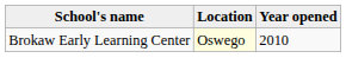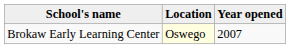Brokaw Early Learning Center | Year opened: 2010 -> 2007
